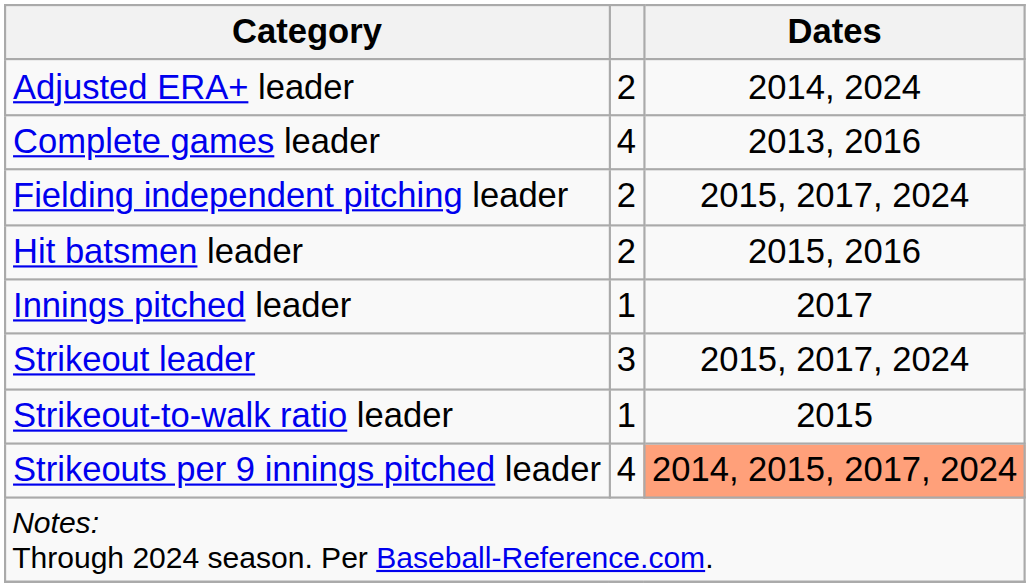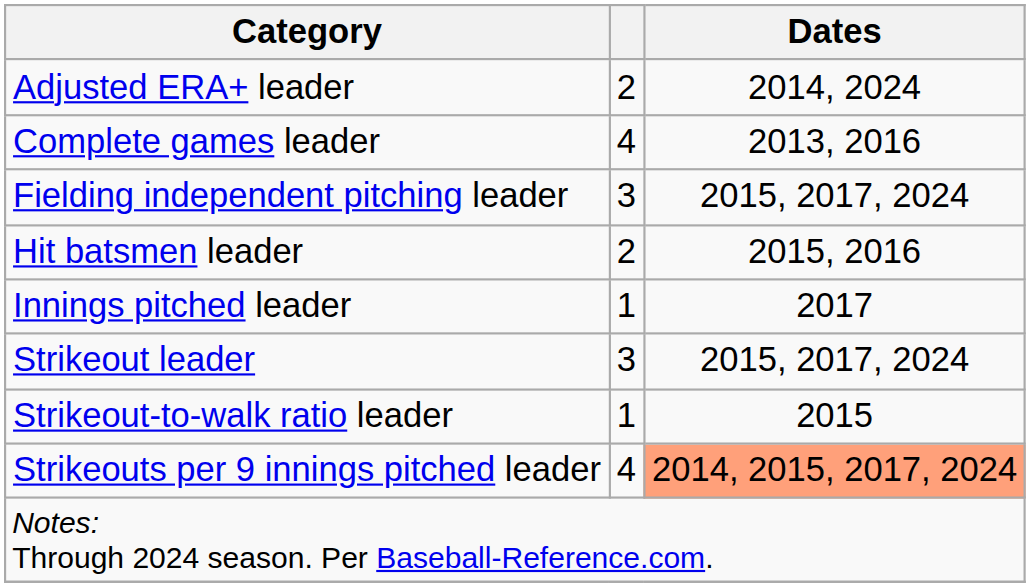Fielding independent pitching leader | column 2: 2 -> 3
